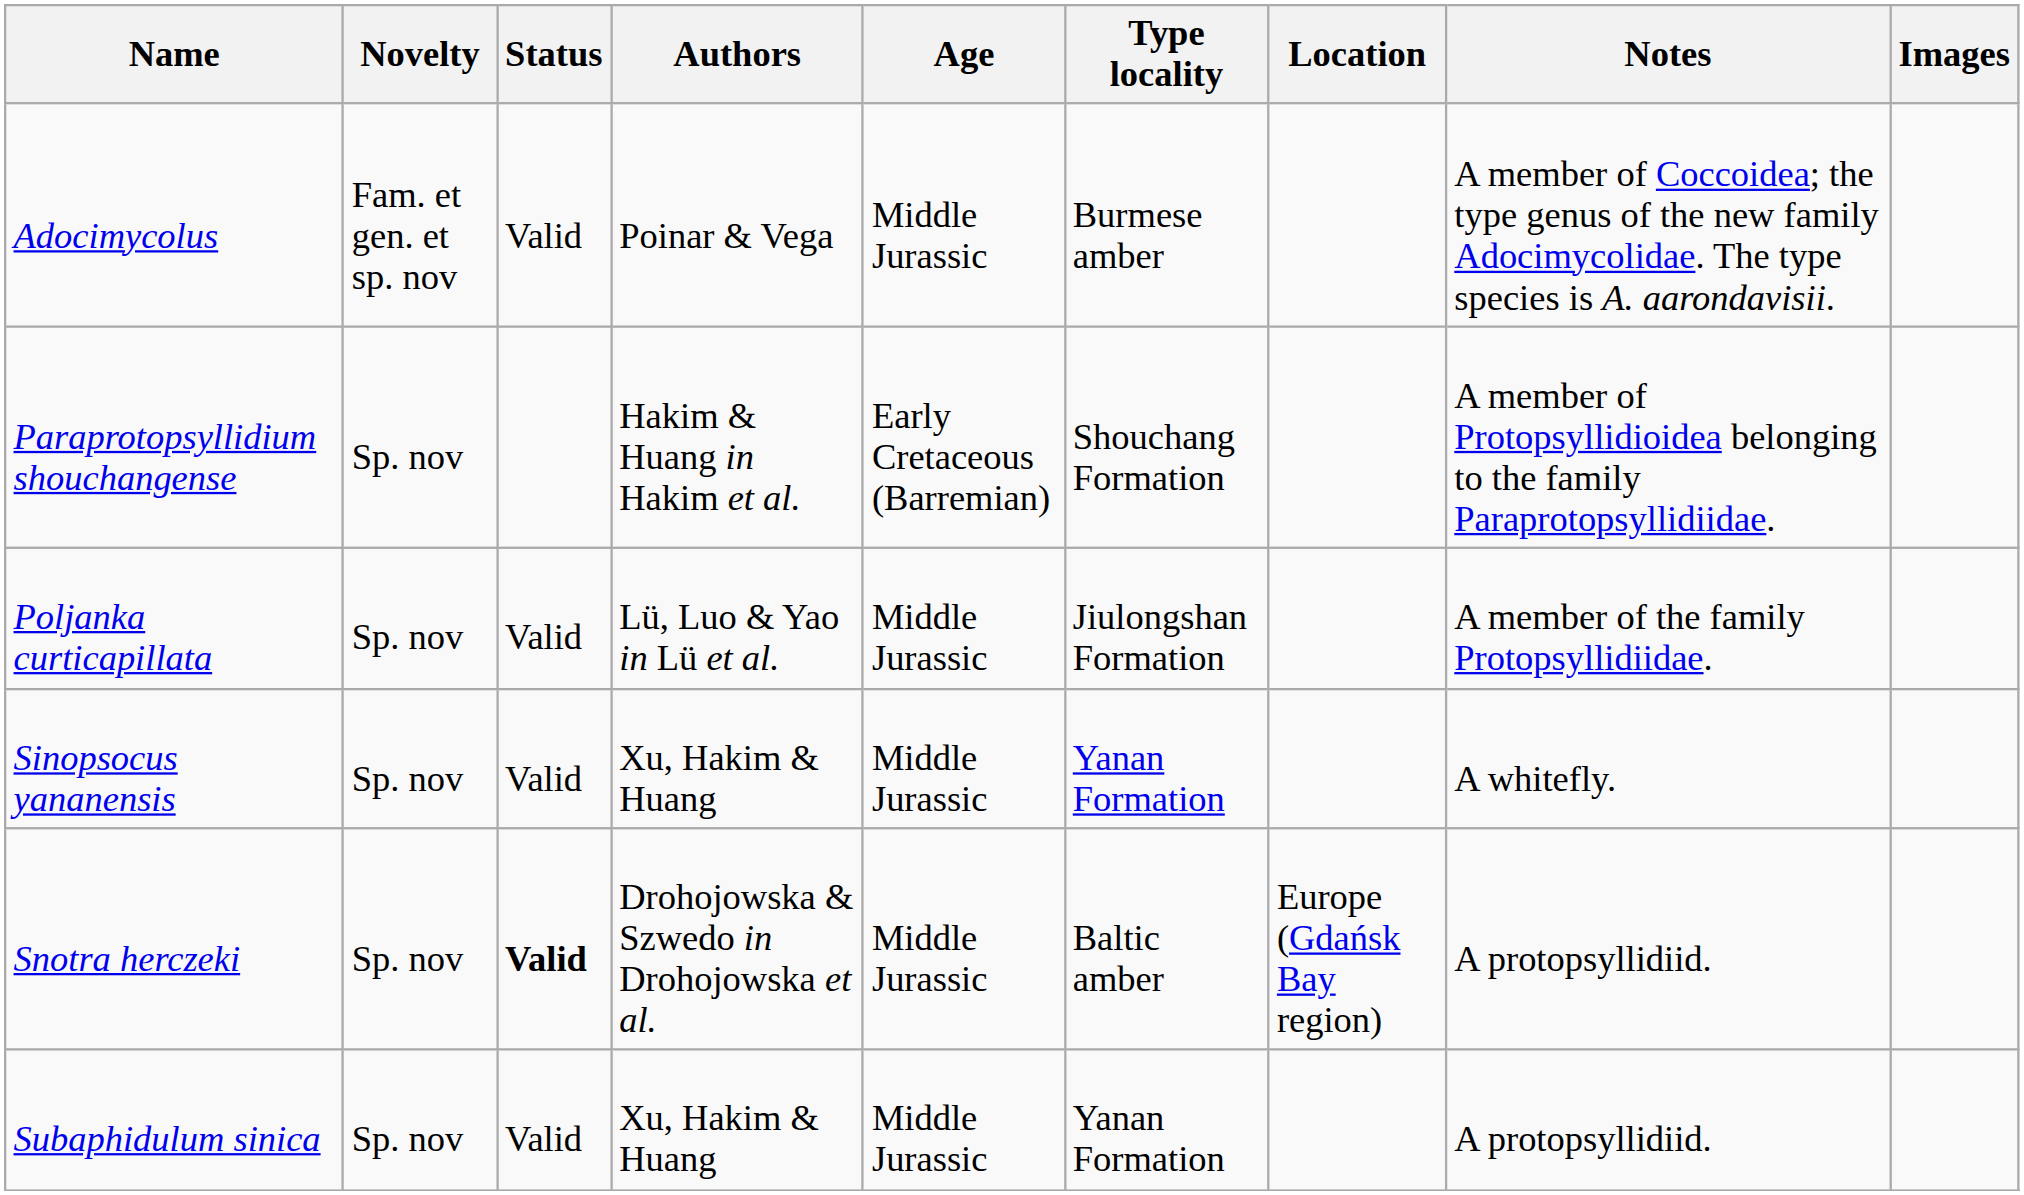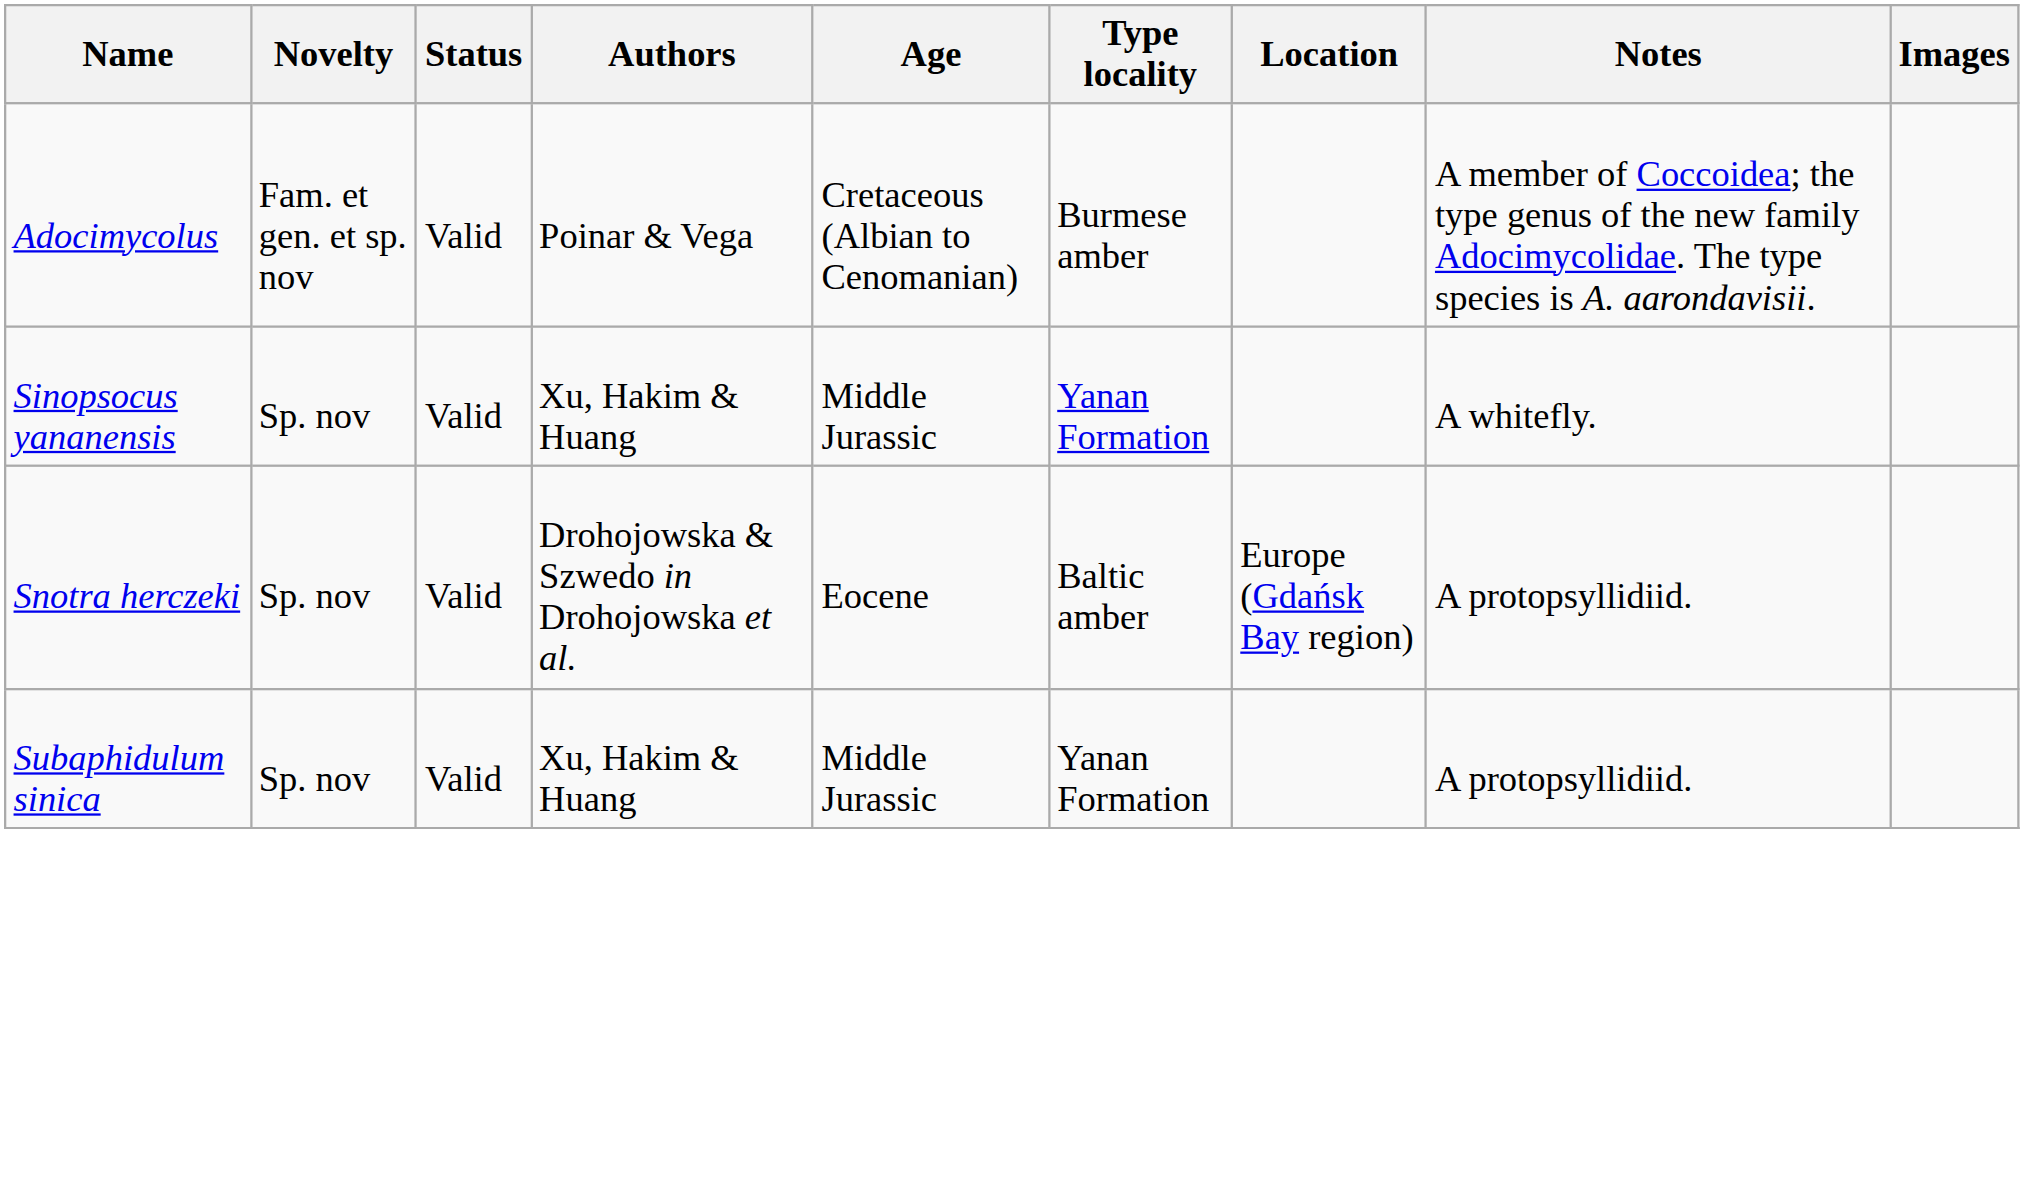Adocimycolus | Age: Middle Jurassic -> Cretaceous (Albian to Cenomanian)
- row: Paraprotopsyllidium shouchangense | Sp. nov | Hakim & Huang in Hakim et al. | Early Cretaceous (Barremian) | Shouchang Formation | A member of Protopsyllidioidea belonging to the family Paraprotopsyllidiidae.
- row: Poljanka curticapillata | Sp. nov | Valid | Lü, Luo & Yao in Lü et al. | Middle Jurassic | Jiulongshan Formation | A member of the family Protopsyllidiidae.
Snotra herczeki | Status: bold -> normal
Snotra herczeki | Age: Middle Jurassic -> Eocene
